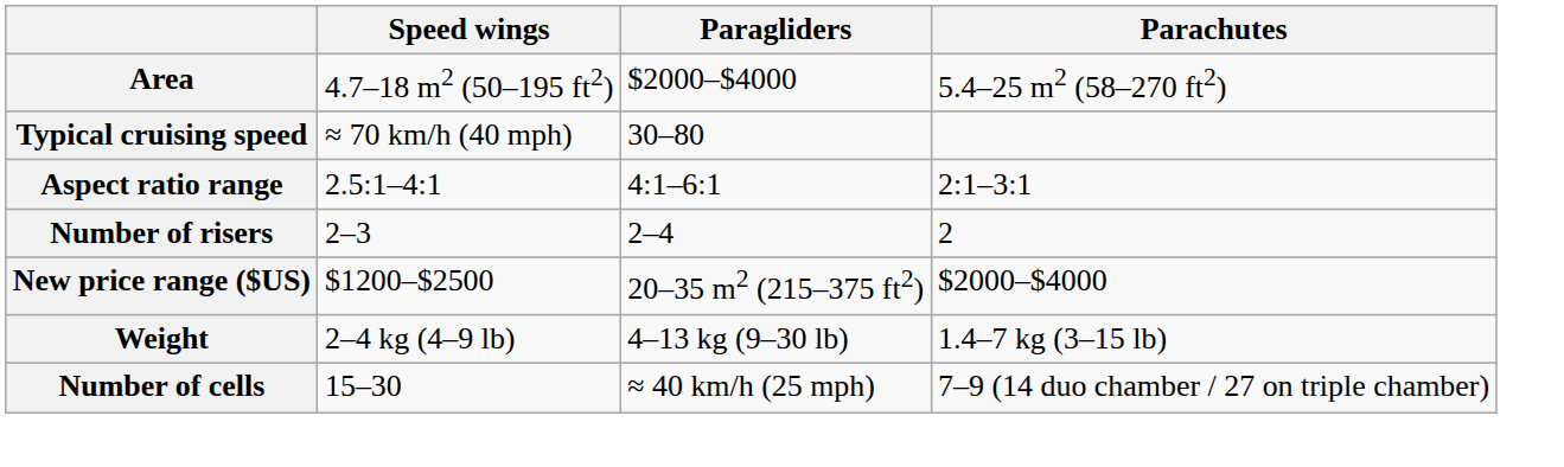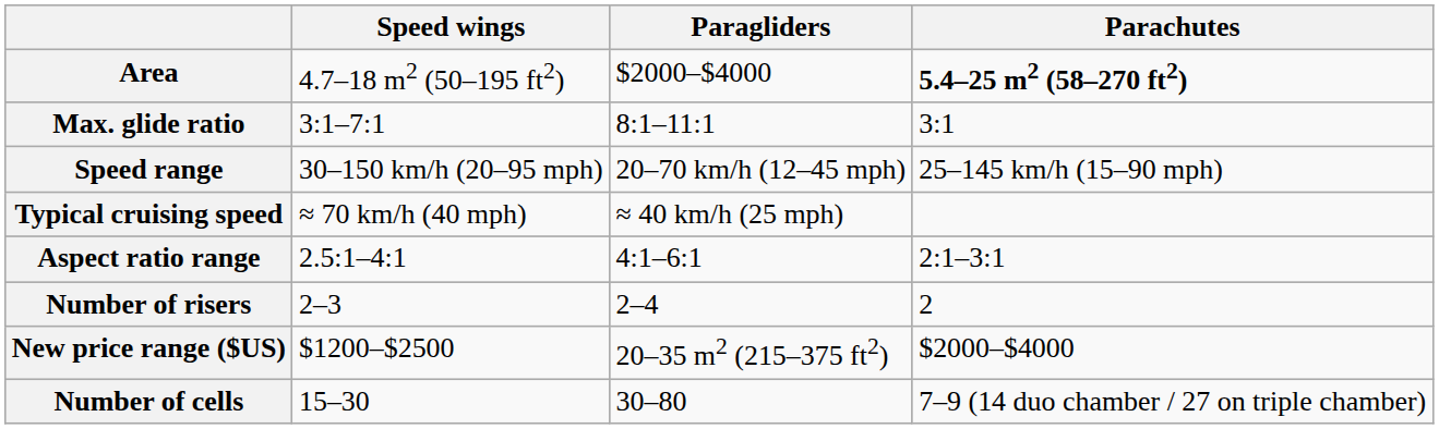Area | Parachutes: normal -> bold
+ row: Max. glide ratio | 3:1–7:1 | 8:1–11:1 | 3:1
+ row: Speed range | 30–150 km/h (20–95 mph) | 20–70 km/h (12–45 mph) | 25–145 km/h (15–90 mph)
Typical cruising speed | Paragliders: 30–80 -> ≈ 40 km/h (25 mph)
- row: Weight | 2–4 kg (4–9 lb) | 4–13 kg (9–30 lb) | 1.4–7 kg (3–15 lb)
Number of cells | Paragliders: ≈ 40 km/h (25 mph) -> 30–80
